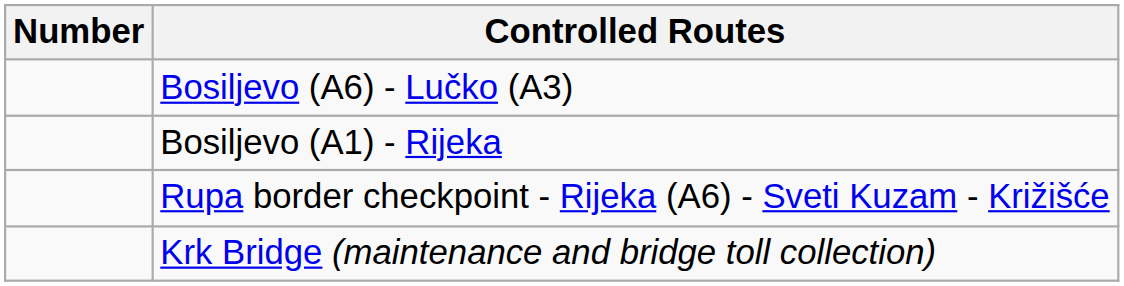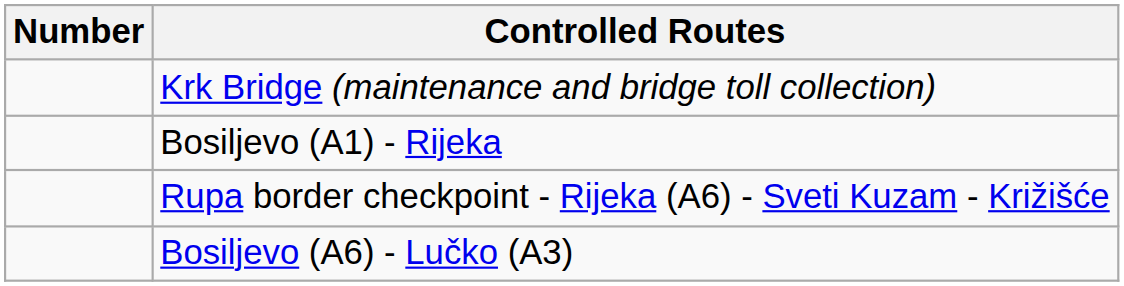rows swapped: Bosiljevo (A6) - Lučko (A3) <-> Krk Bridge (maintenance and bridge toll collection)
